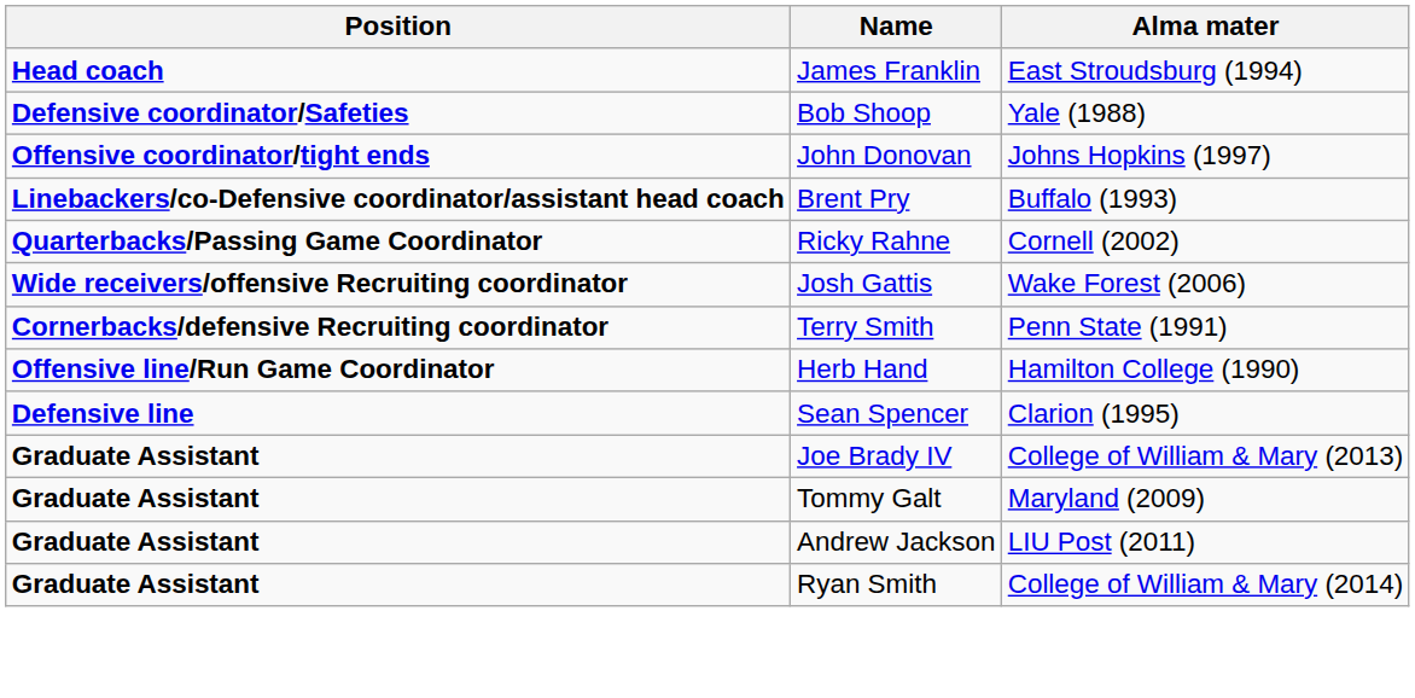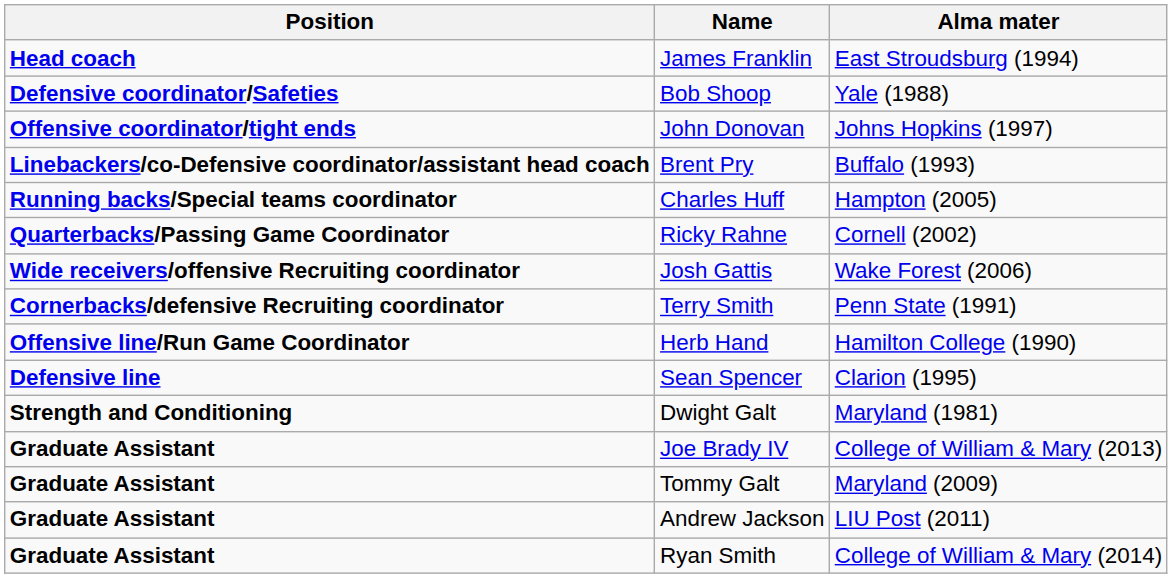+ row: Running backs/Special teams coordinator | Charles Huff | Hampton (2005)
+ row: Strength and Conditioning | Dwight Galt | Maryland (1981)
